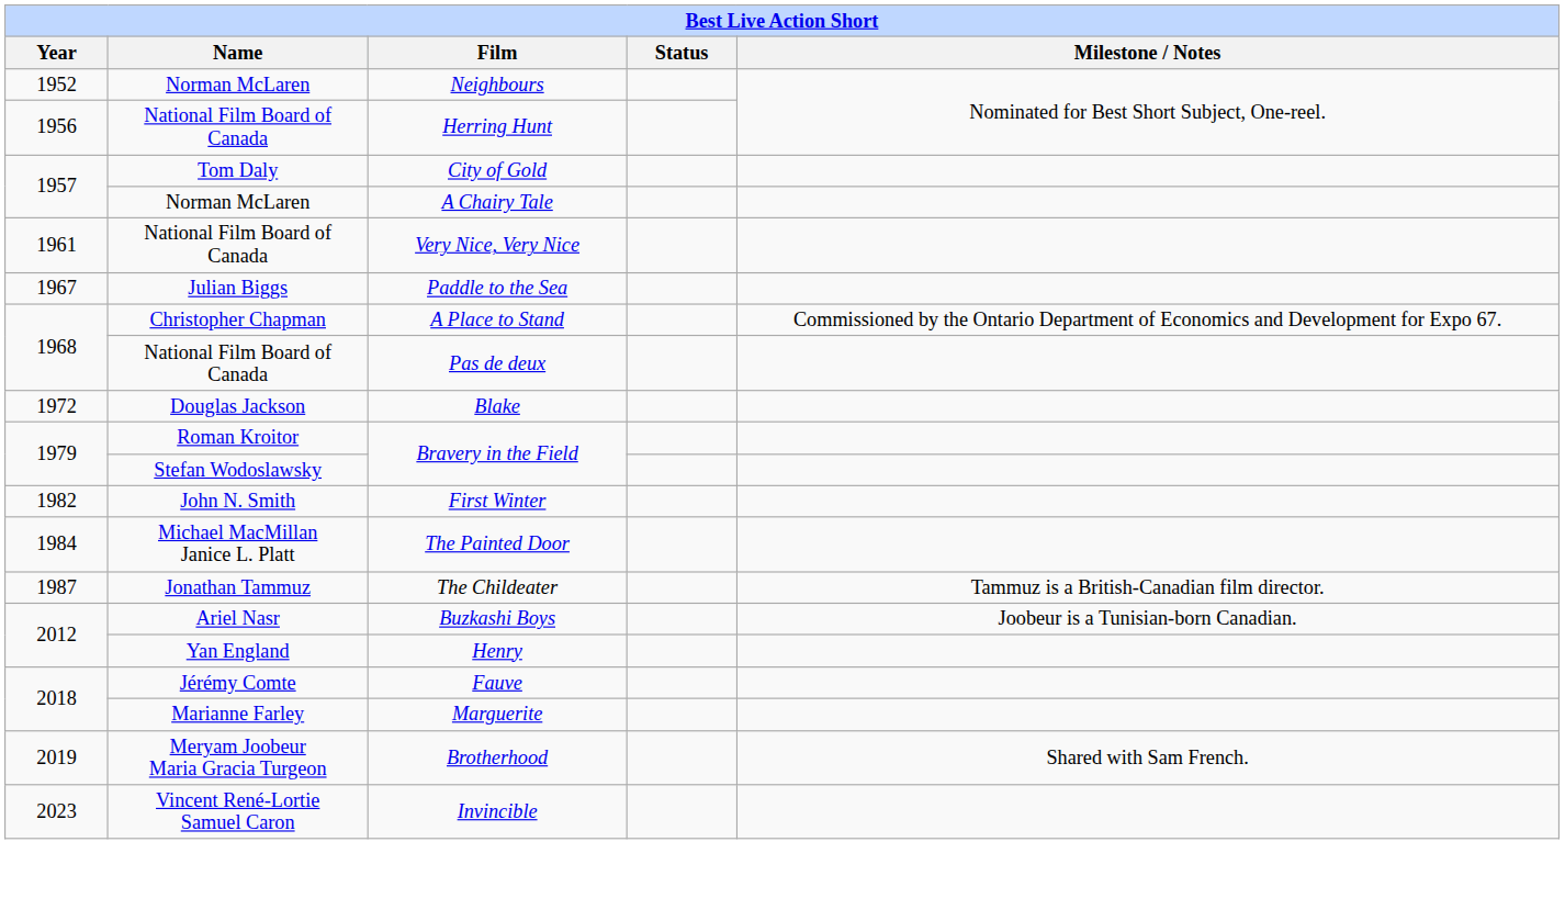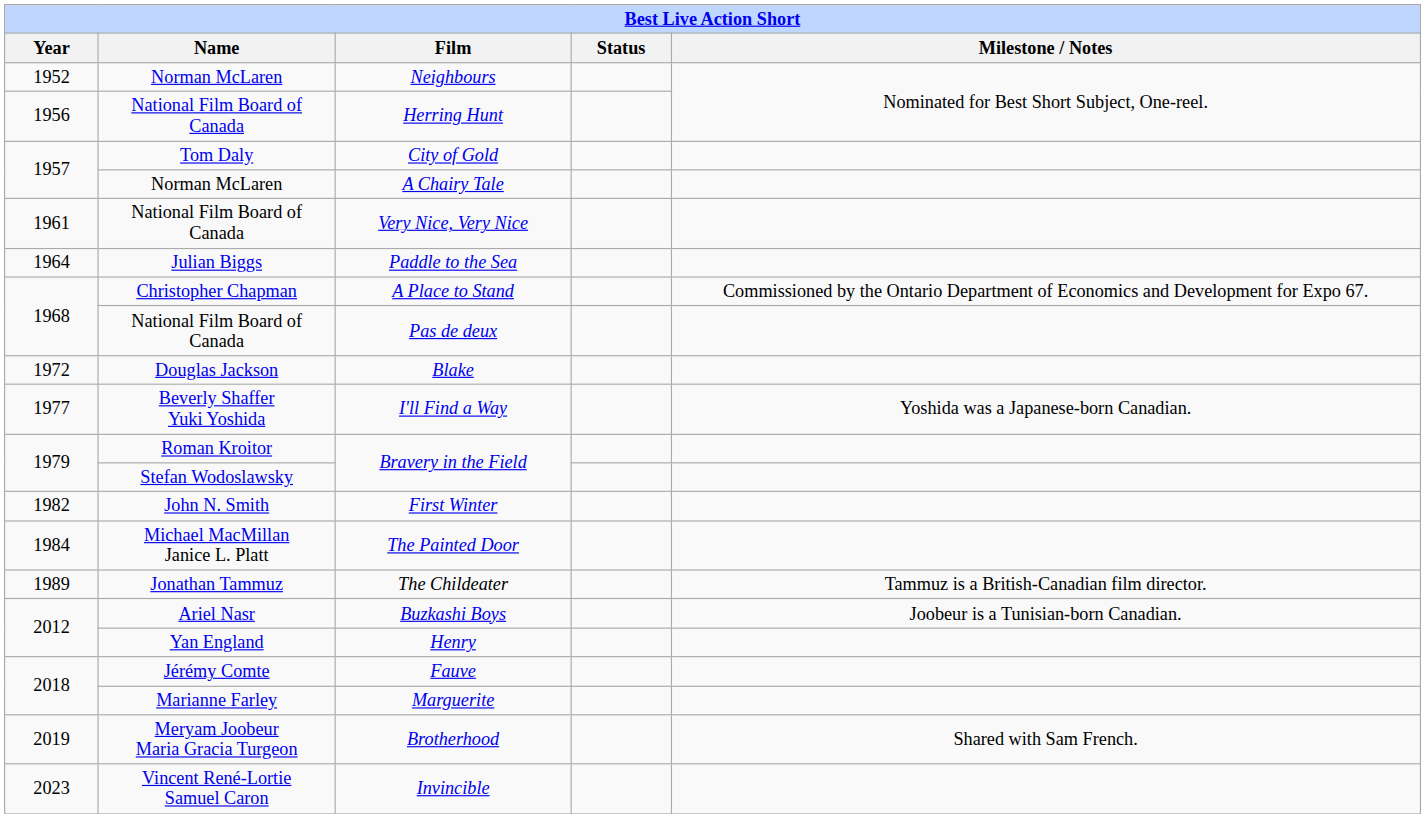Paddle to the Sea | Year: 1967 -> 1964
+ row: 1977 | Beverly Shaffer Yuki Yoshida | I'll Find a Way | Yoshida was a Japanese-born Canadian.
The Childeater | Year: 1987 -> 1989
